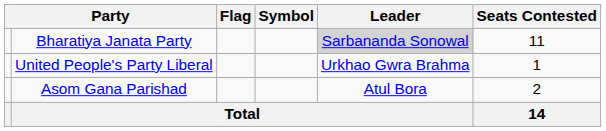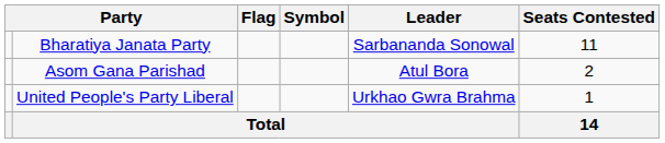Bharatiya Janata Party | Leader: lightgrey background -> no background
rows swapped: Asom Gana Parishad <-> United People's Party Liberal
